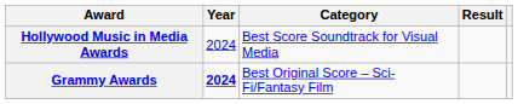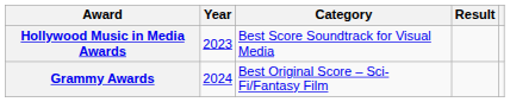Hollywood Music in Media Awards | Year: 2024 -> 2023
Grammy Awards | Year: bold -> normal
